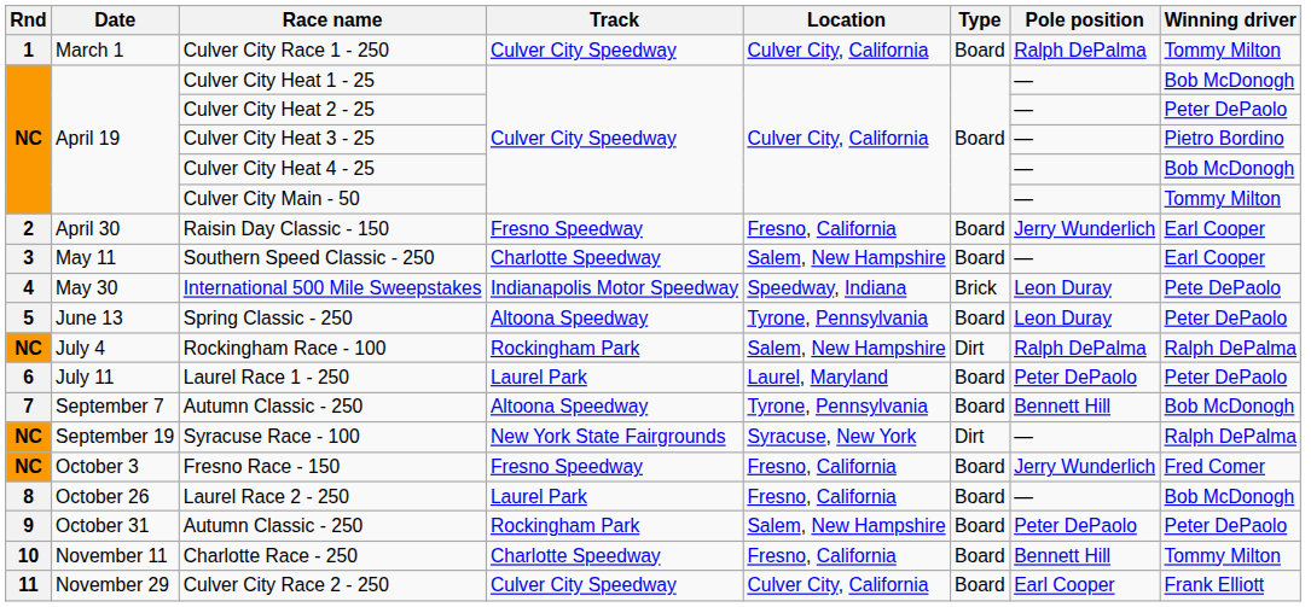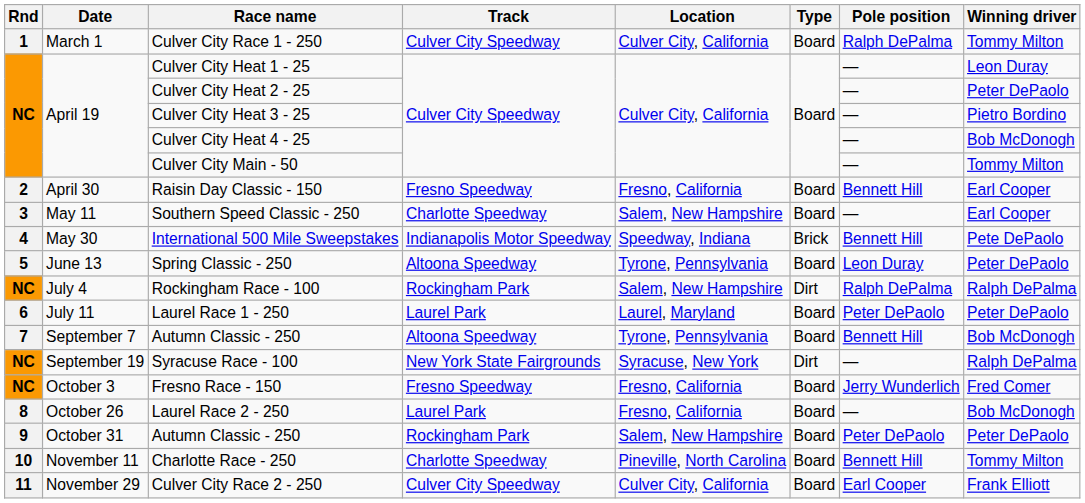Culver City Heat 1 - 25 | Winning driver: Bob McDonogh -> Leon Duray
Raisin Day Classic - 150 | Pole position: Jerry Wunderlich -> Bennett Hill
International 500 Mile Sweepstakes | Pole position: Leon Duray -> Bennett Hill
Charlotte Race - 250 | Location: Fresno, California -> Pineville, North Carolina
